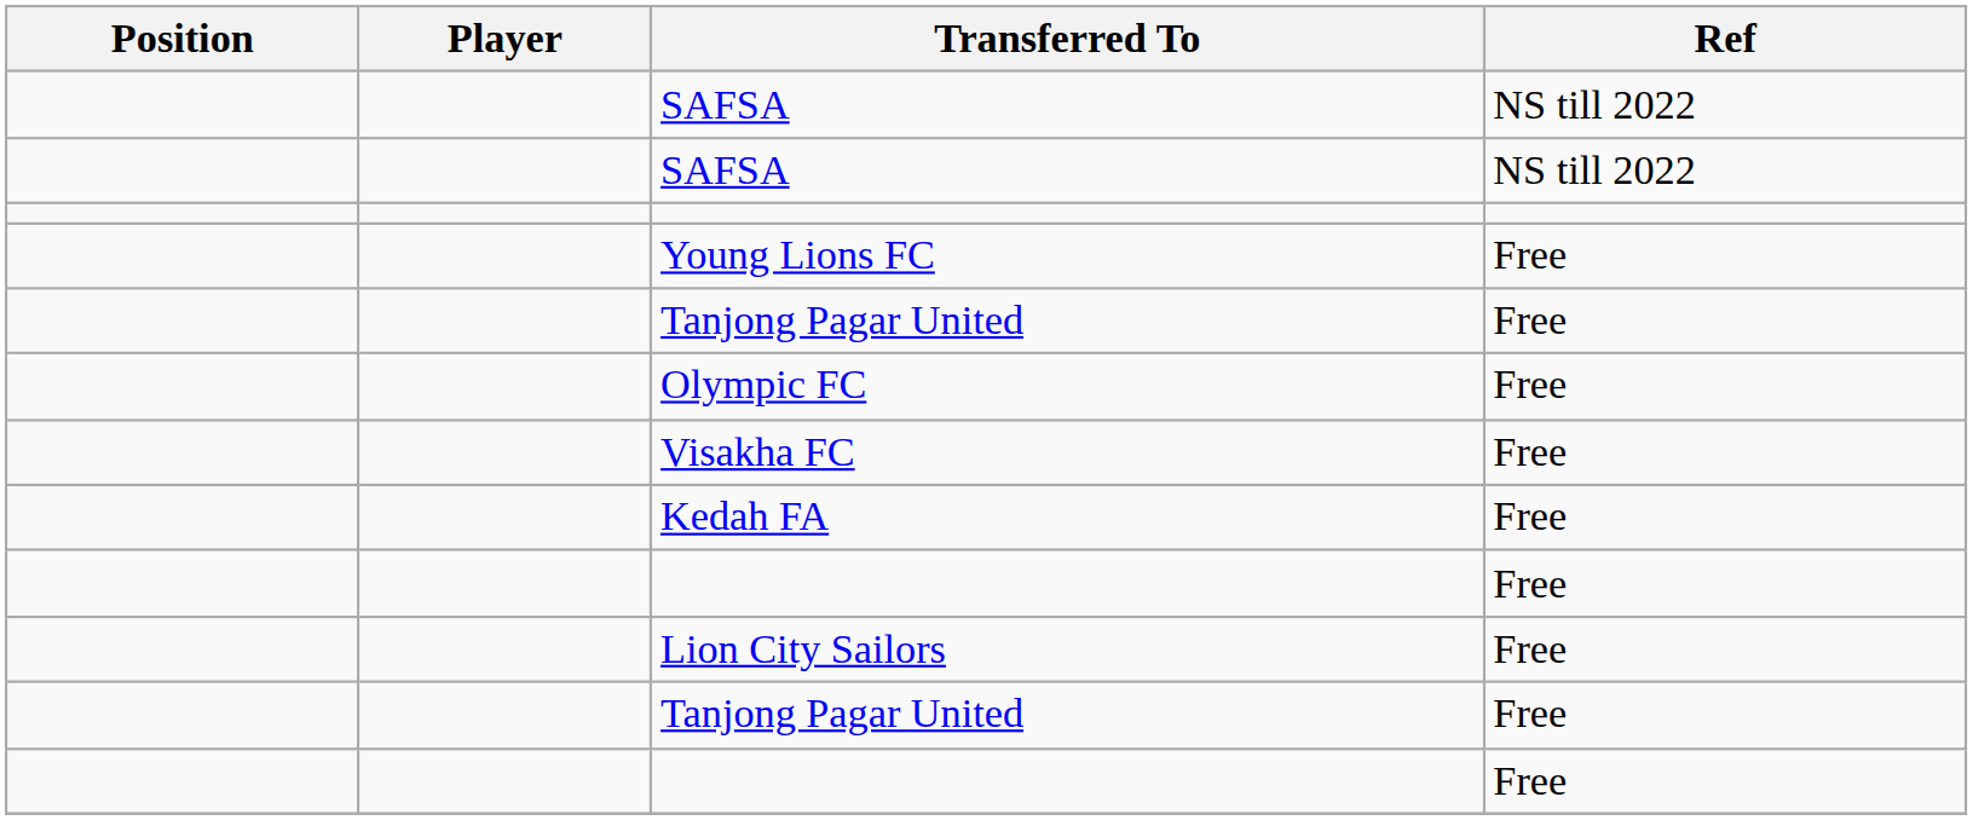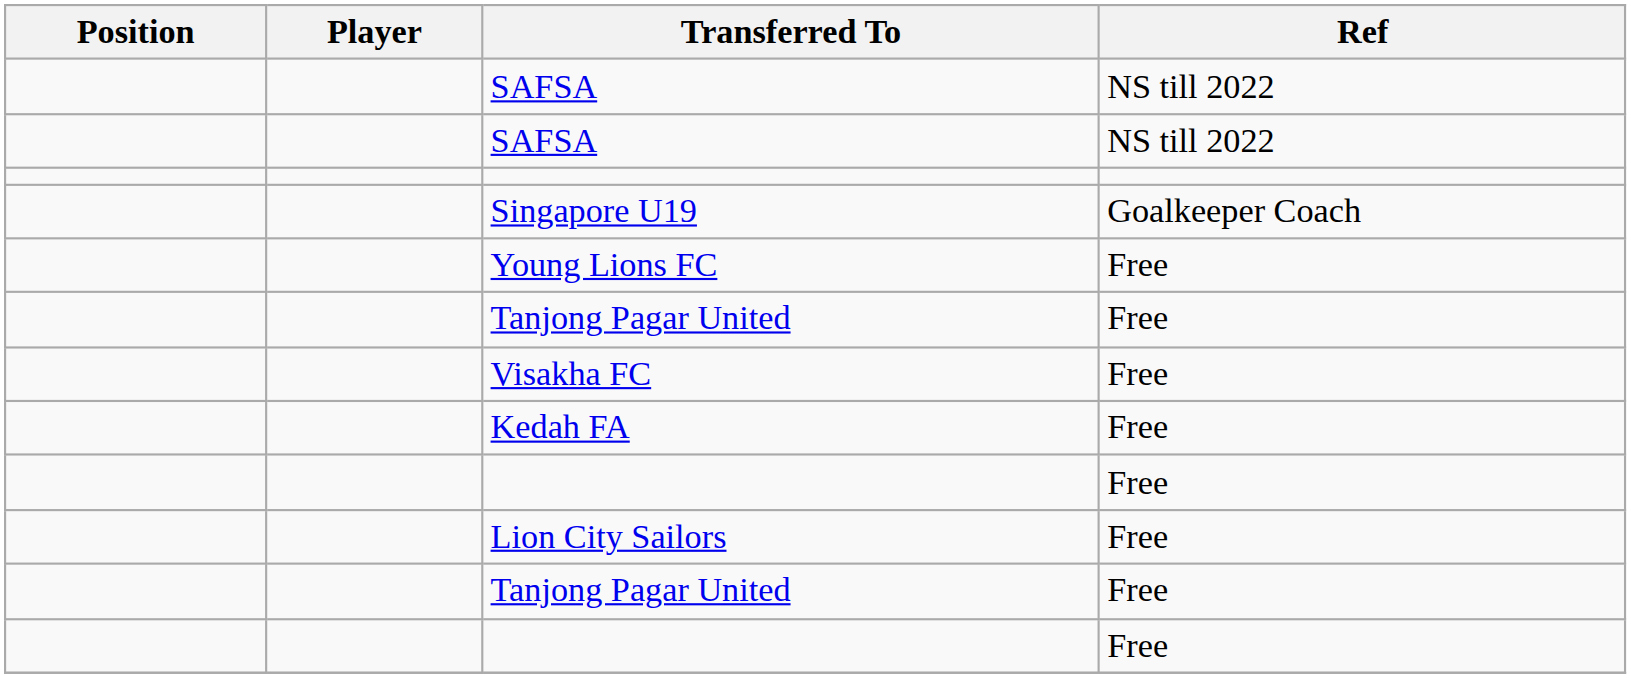+ row: Singapore U19 | Goalkeeper Coach
- row: Olympic FC | Free
